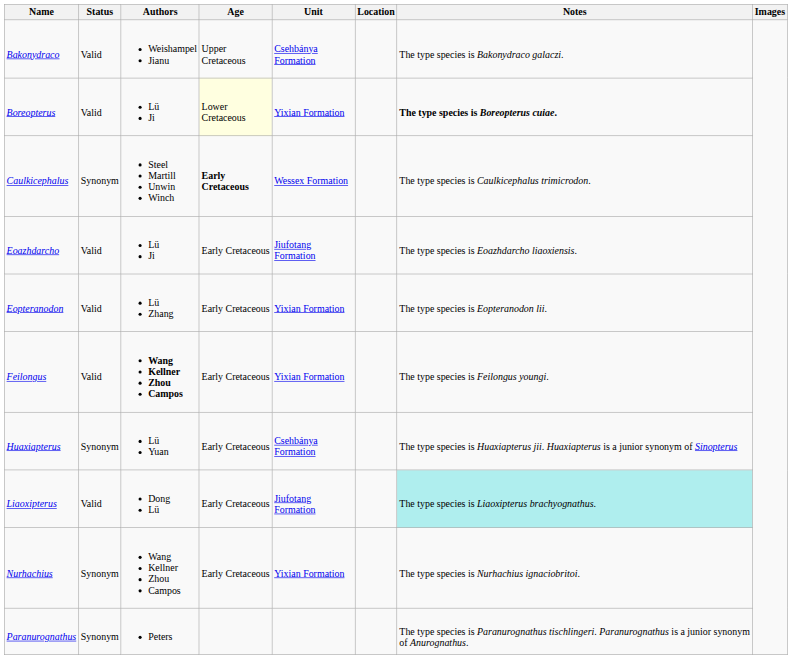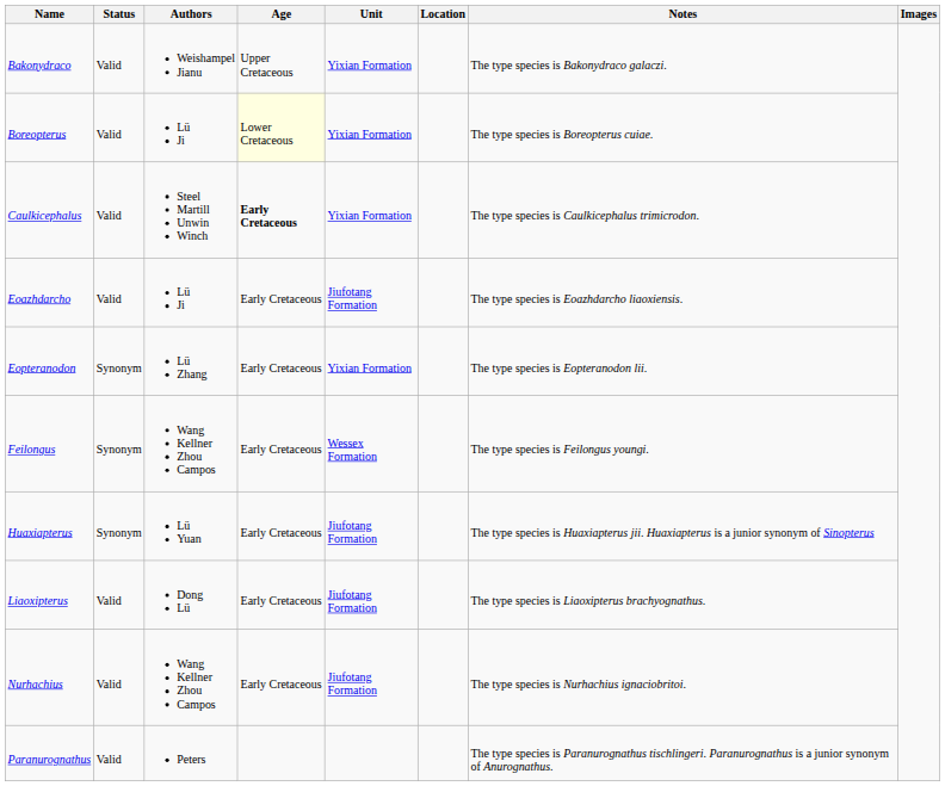Bakonydraco | Unit: Csehbánya Formation -> Yixian Formation
Boreopterus | Notes: bold -> normal
Caulkicephalus | Status: Synonym -> Valid
Caulkicephalus | Unit: Wessex Formation -> Yixian Formation
Eopteranodon | Status: Valid -> Synonym
Feilongus | Status: Valid -> Synonym
Feilongus | Authors: bold -> normal
Feilongus | Unit: Yixian Formation -> Wessex Formation
Huaxiapterus | Unit: Csehbánya Formation -> Jiufotang Formation
Liaoxipterus | Notes: paleturquoise background -> no background
Nurhachius | Status: Synonym -> Valid
Nurhachius | Unit: Yixian Formation -> Jiufotang Formation
Paranurognathus | Status: Synonym -> Valid
